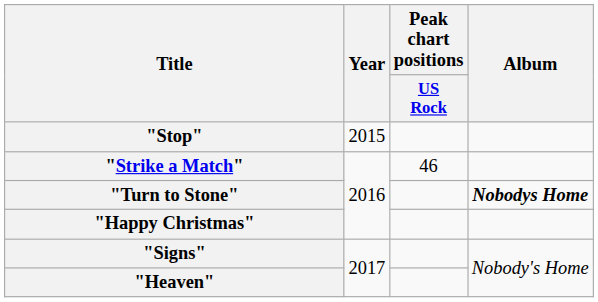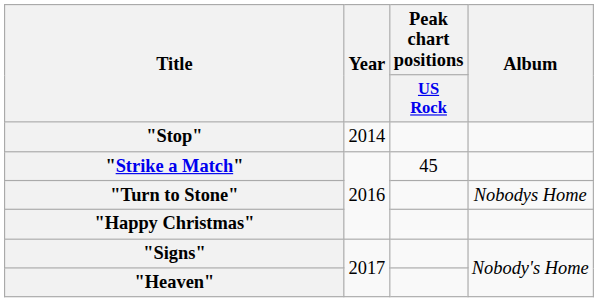"Stop" | Year: 2015 -> 2014
"Strike a Match" | Peak chart positions / US Rock: 46 -> 45
"Turn to Stone" | Album: bold -> normal
